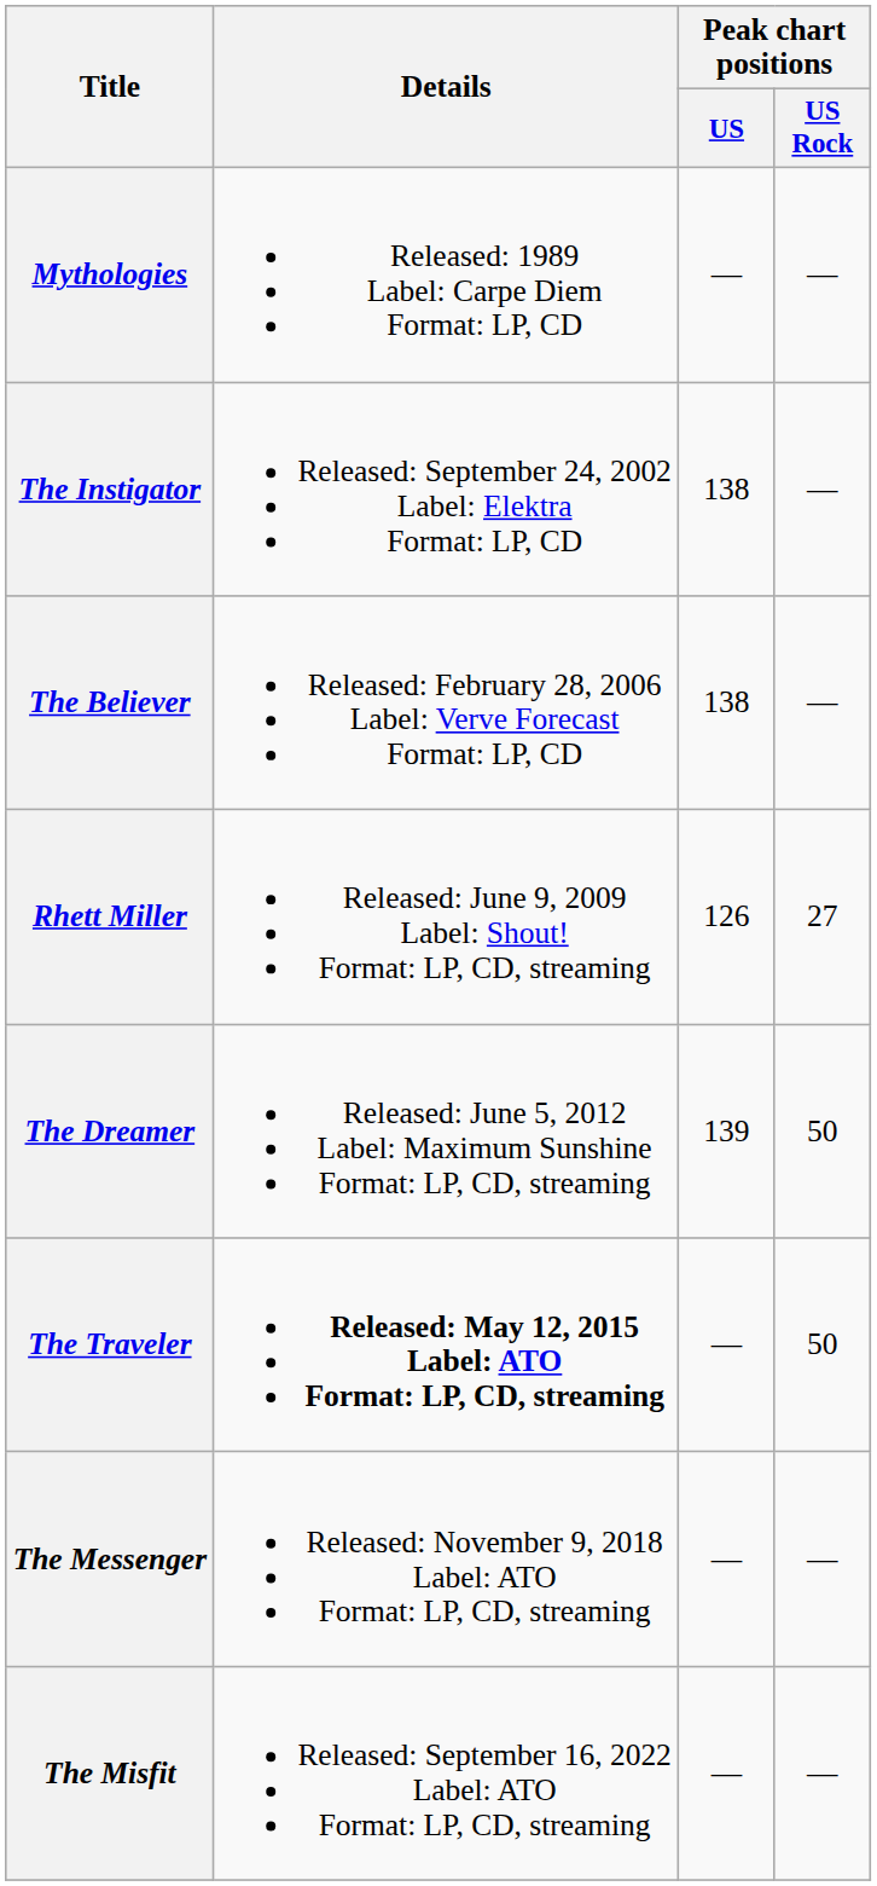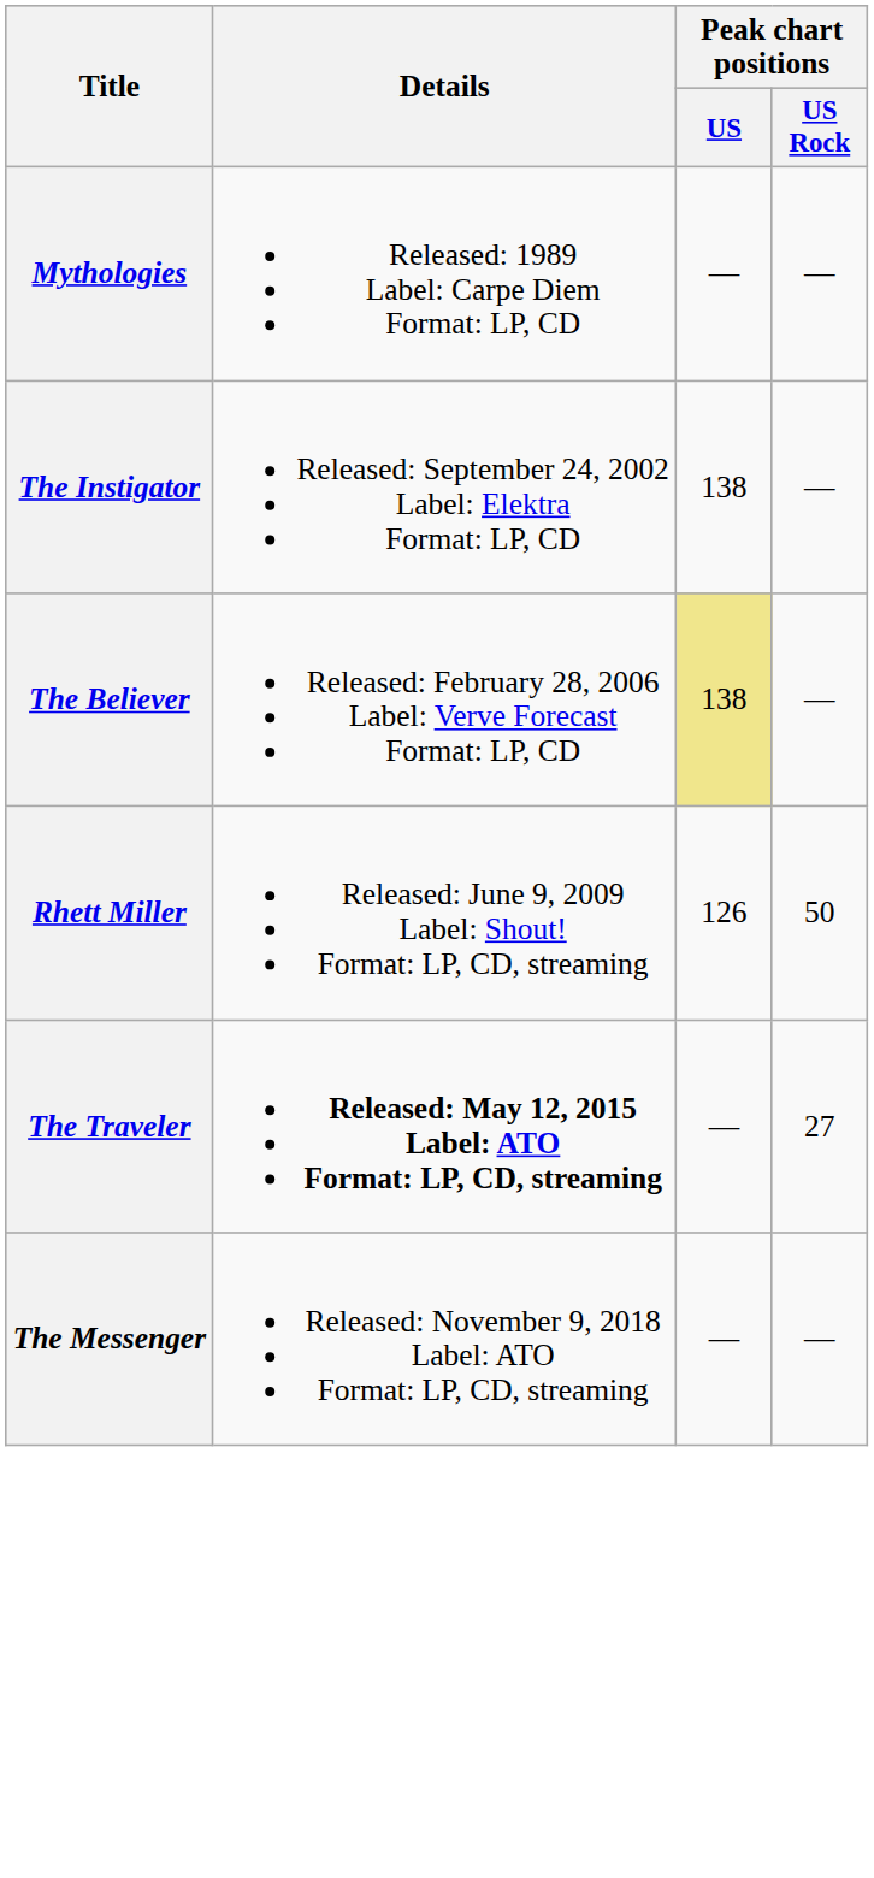The Believer | Peak chart positions / US: no background -> khaki background
Rhett Miller | Peak chart positions / US Rock: 27 -> 50
- row: The Dreamer | Released: June 5, 2012 Label: Maximum Sunshine Format: LP, CD, streaming | 139 | 50
The Traveler | Peak chart positions / US Rock: 50 -> 27
- row: The Misfit | Released: September 16, 2022 Label: ATO Format: LP, CD, streaming | — | —
